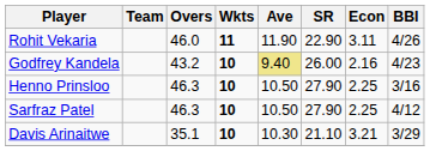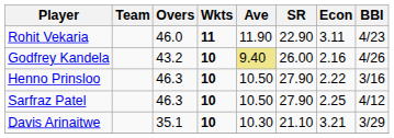Rohit Vekaria | BBI: 4/26 -> 4/23
Godfrey Kandela | BBI: 4/23 -> 4/26
Henno Prinsloo | Econ: 2.25 -> 2.22
